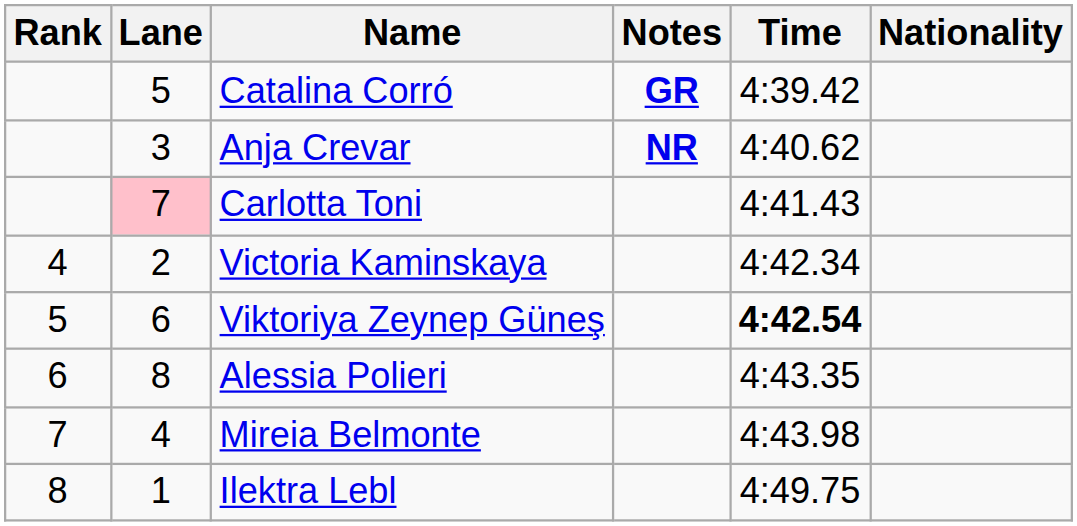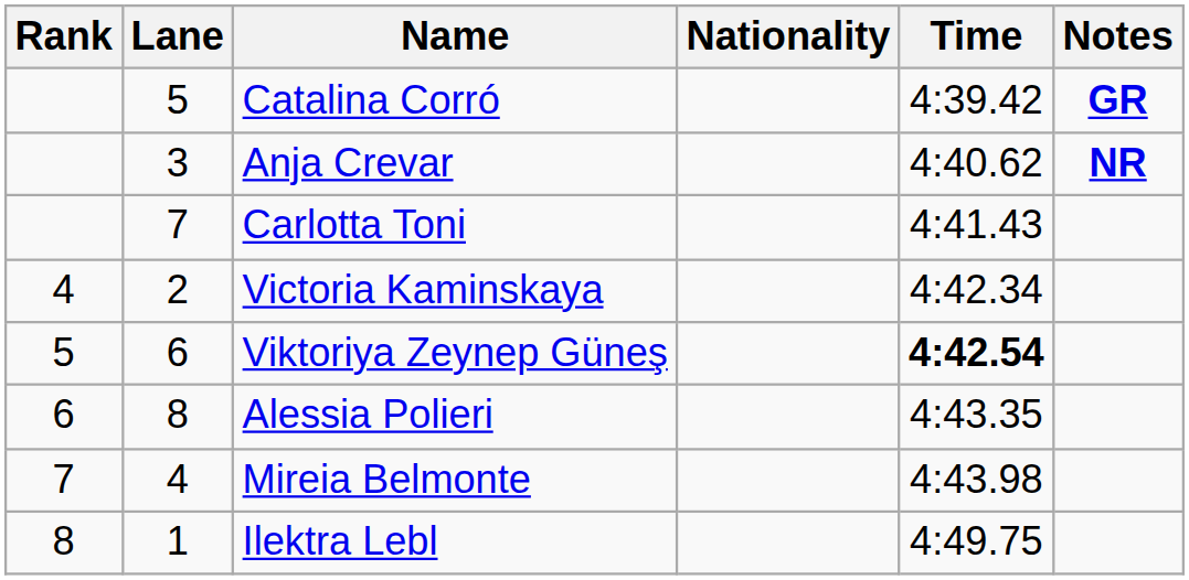columns swapped: Nationality <-> Notes
Carlotta Toni | Lane: pink background -> no background
